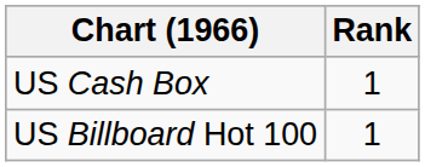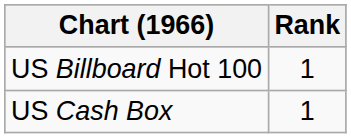rows swapped: US Billboard Hot 100 <-> US Cash Box
